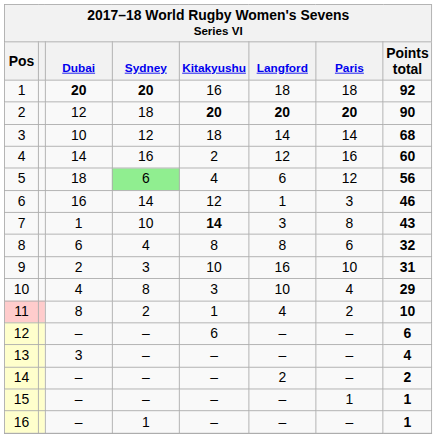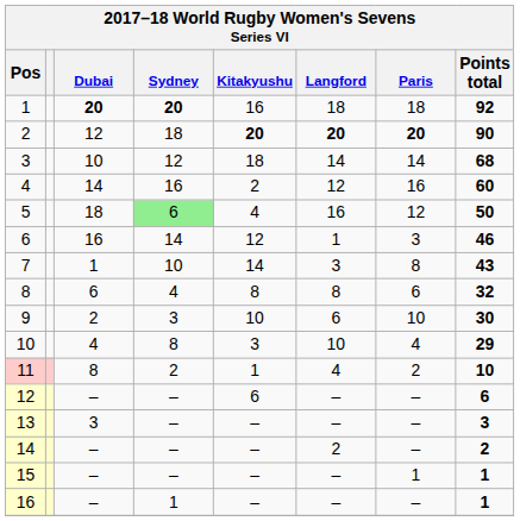5 | Langford: 6 -> 16
5 | Points total: 56 -> 50
7 | Kitakyushu: bold -> normal
9 | Langford: 16 -> 6
9 | Points total: 31 -> 30
13 | Points total: 4 -> 3
